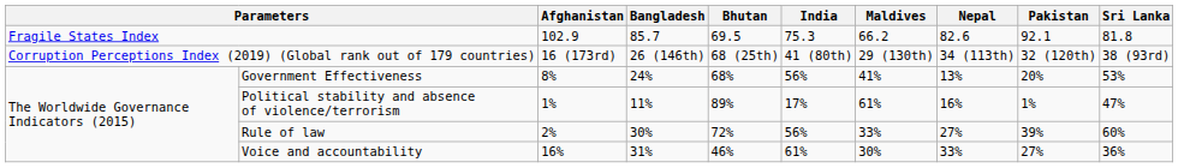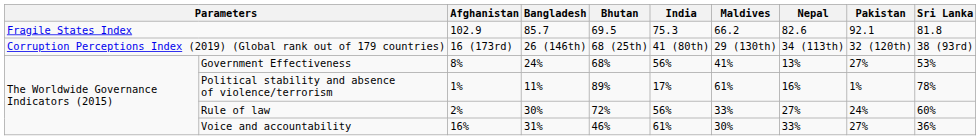Government Effectiveness | Pakistan: 20% -> 27%
Political stability and absence of violence/terrorism | Sri Lanka: 47% -> 78%
Rule of law | Pakistan: 39% -> 24%
